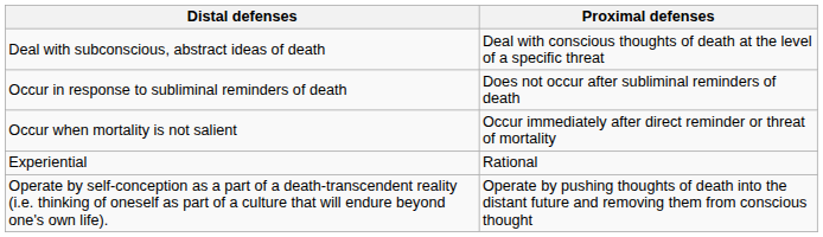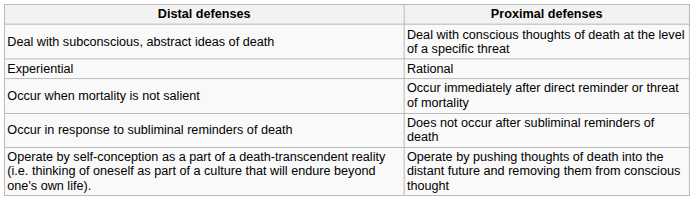rows swapped: Experiential <-> Occur in response to subliminal reminders of death
